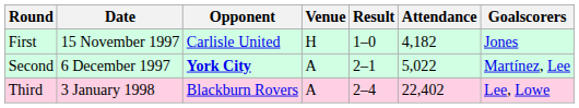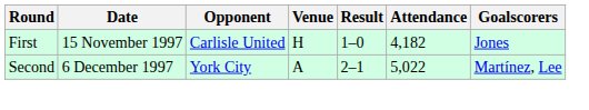Second | Opponent: bold -> normal
- row: Third | 3 January 1998 | Blackburn Rovers | A | 2–4 | 22,402 | Lee, Lowe
